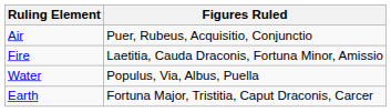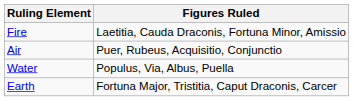rows swapped: Fire <-> Air
